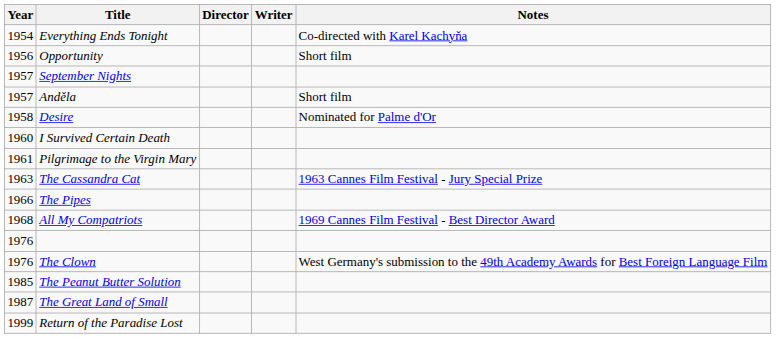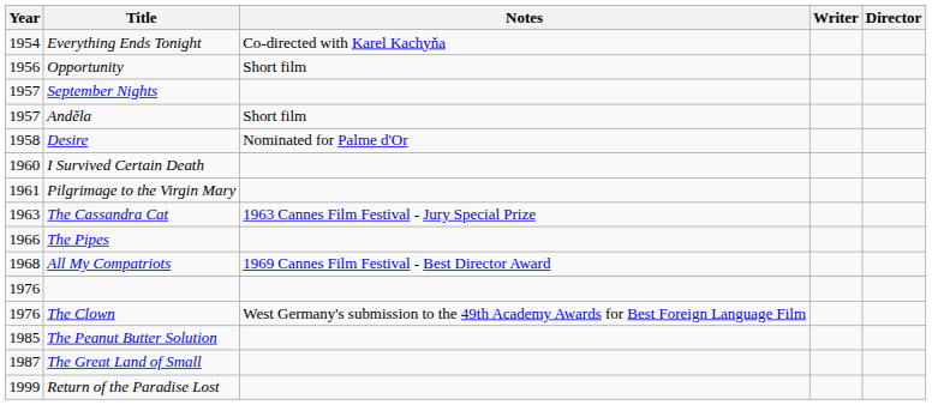columns swapped: Director <-> Notes
